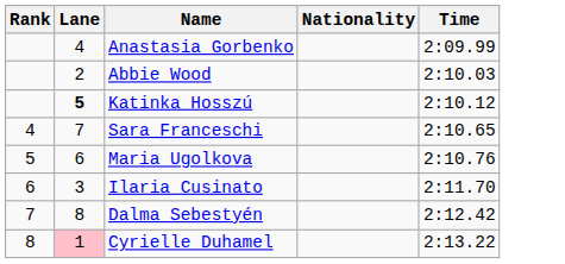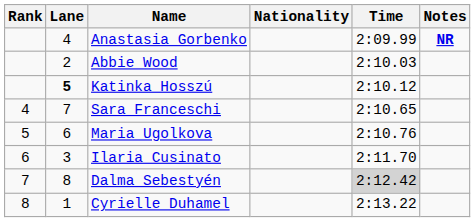+ column: Notes | NR
Dalma Sebestyén | Time: no background -> lightgrey background
Cyrielle Duhamel | Lane: pink background -> no background
